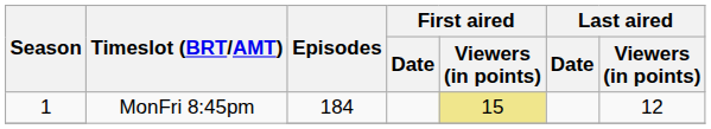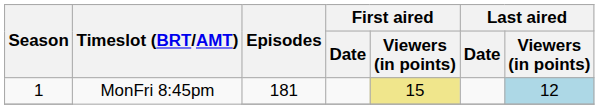1 / MonFri 8:45pm | Episodes: 184 -> 181
1 / MonFri 8:45pm | Last aired / Viewers (in points): no background -> lightblue background
